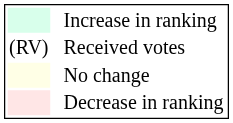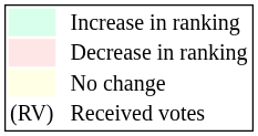rows swapped: Decrease in ranking <-> Received votes
